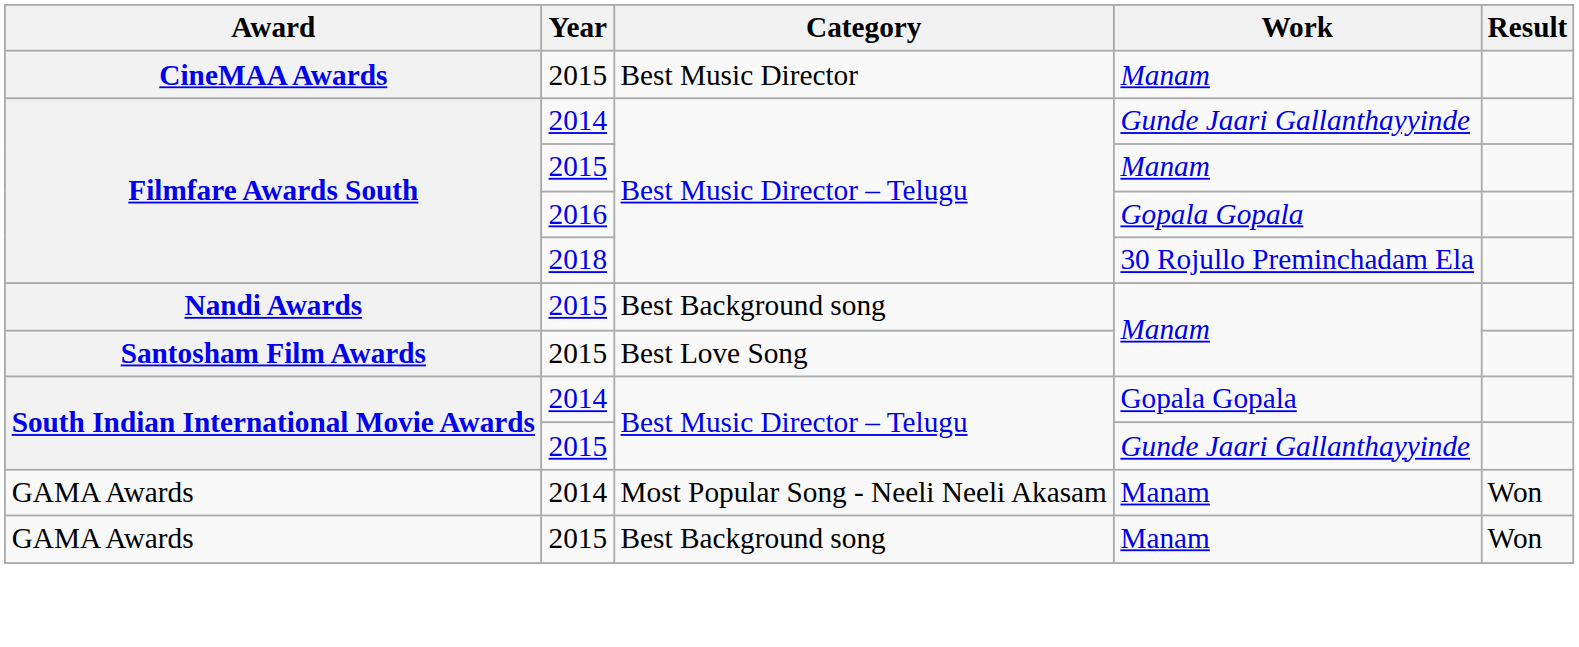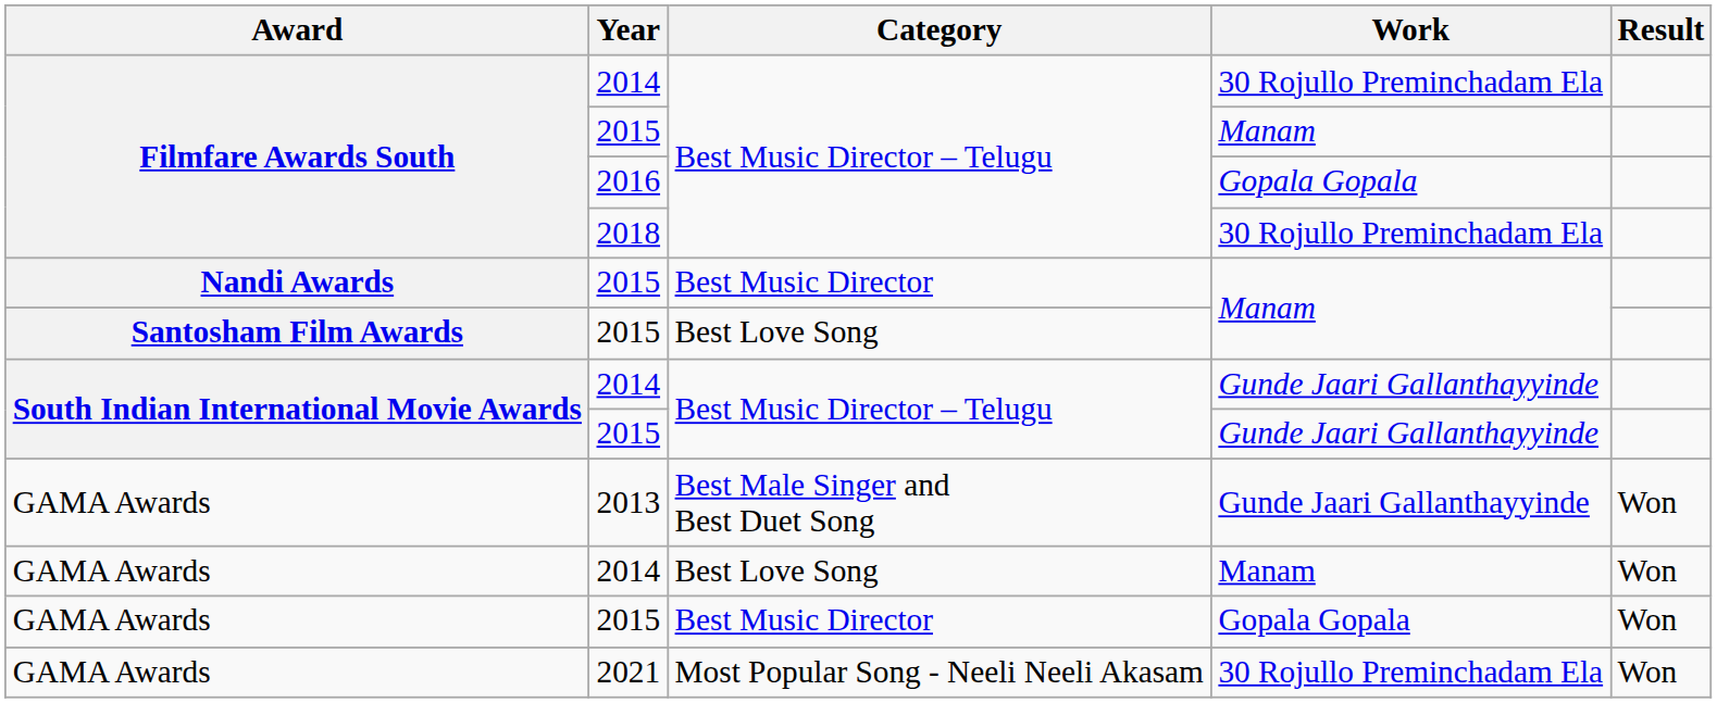- row: CineMAA Awards | 2015 | Best Music Director | Manam
Filmfare Awards South / 2014 | Work: Gunde Jaari Gallanthayyinde -> 30 Rojullo Preminchadam Ela
Nandi Awards | Category: Best Background song -> Best Music Director
South Indian International Movie Awards / 2014 | Work: Gopala Gopala -> Gunde Jaari Gallanthayyinde
+ row: GAMA Awards | 2013 | Best Male Singer and Best Duet Song | Gunde Jaari Gallanthayyinde | Won
GAMA Awards / 2014 | Category: Most Popular Song - Neeli Neeli Akasam -> Best Love Song
GAMA Awards / 2015 | Category: Best Background song -> Best Music Director
GAMA Awards / 2015 | Work: Manam -> Gopala Gopala
+ row: GAMA Awards | 2021 | Most Popular Song - Neeli Neeli Akasam | 30 Rojullo Preminchadam Ela | Won
